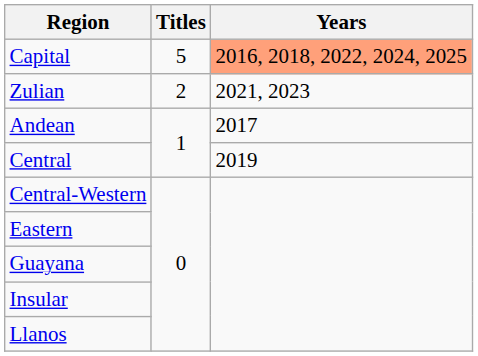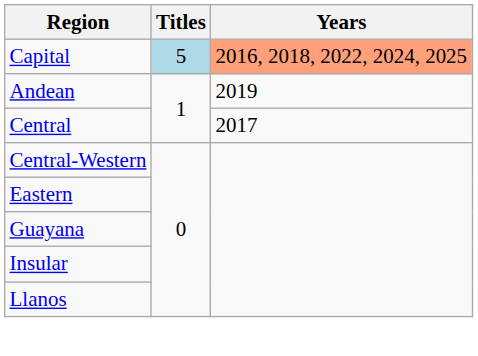Capital | Titles: no background -> lightblue background
- row: Zulian | 2 | 2021, 2023
Andean | Years: 2017 -> 2019
Central | Years: 2019 -> 2017
